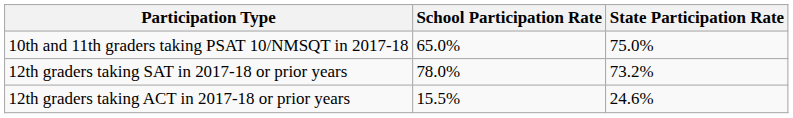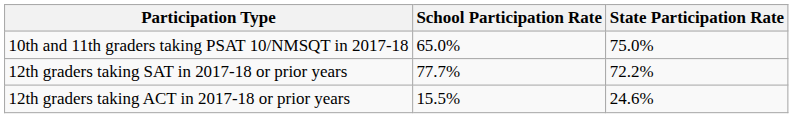12th graders taking SAT in 2017-18 or prior years | School Participation Rate: 78.0% -> 77.7%
12th graders taking SAT in 2017-18 or prior years | State Participation Rate: 73.2% -> 72.2%
